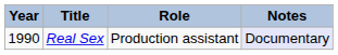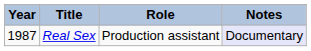Real Sex | Year: 1990 -> 1987
